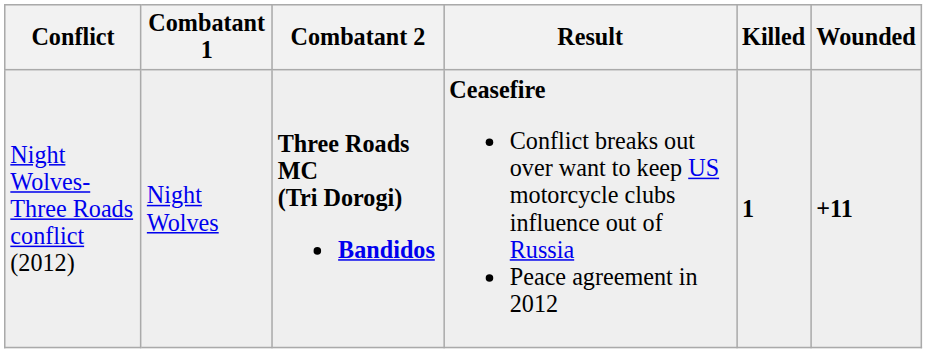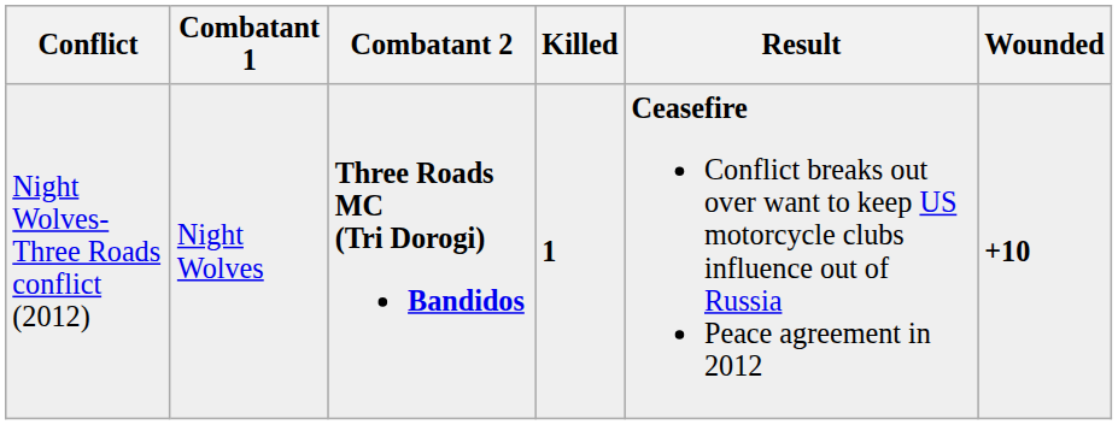columns swapped: Result <-> Killed
Night Wolves-Three Roads conflict (2012) | Wounded: +11 -> +10
